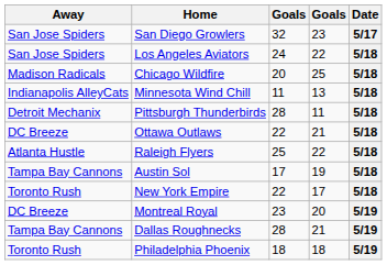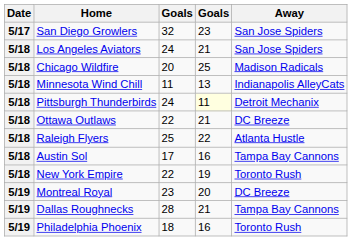columns swapped: Date <-> Away
Los Angeles Aviators | column 4: 22 -> 21
Pittsburgh Thunderbirds | column 3: 28 -> 24
Pittsburgh Thunderbirds | column 4: no background -> lightyellow background
Austin Sol | column 4: 19 -> 16
New York Empire | column 4: 17 -> 19
Philadelphia Phoenix | column 4: 18 -> 16
